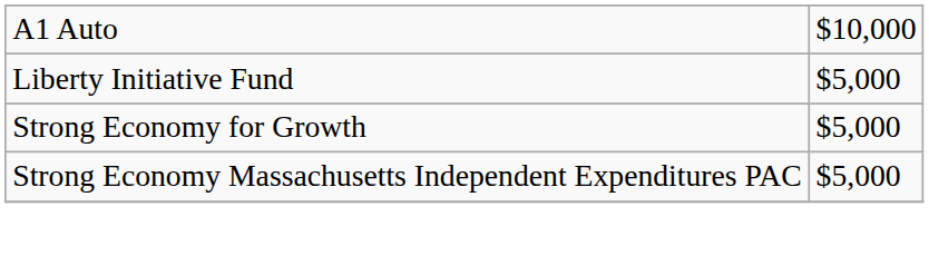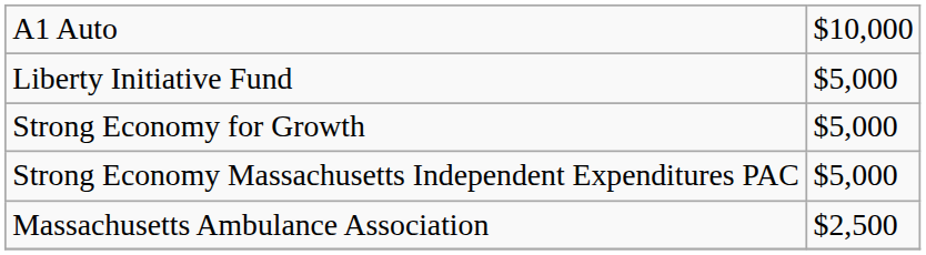+ row: Massachusetts Ambulance Association | $2,500
